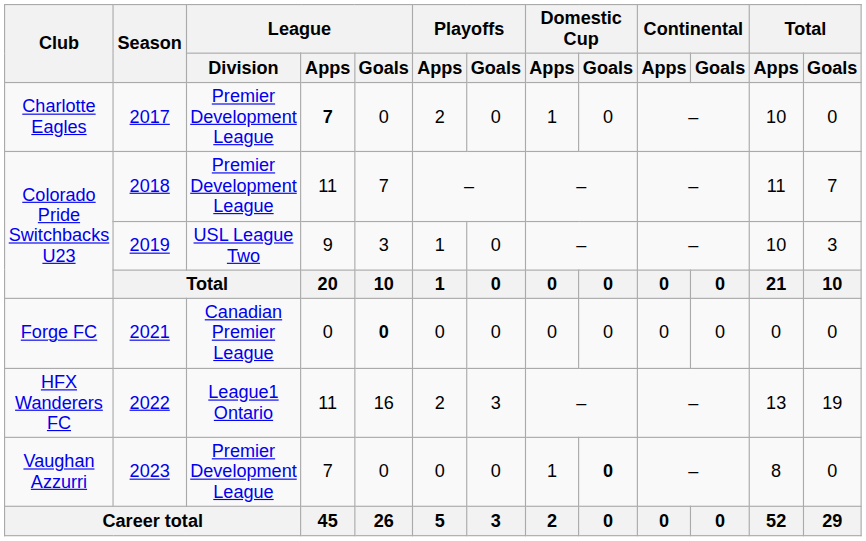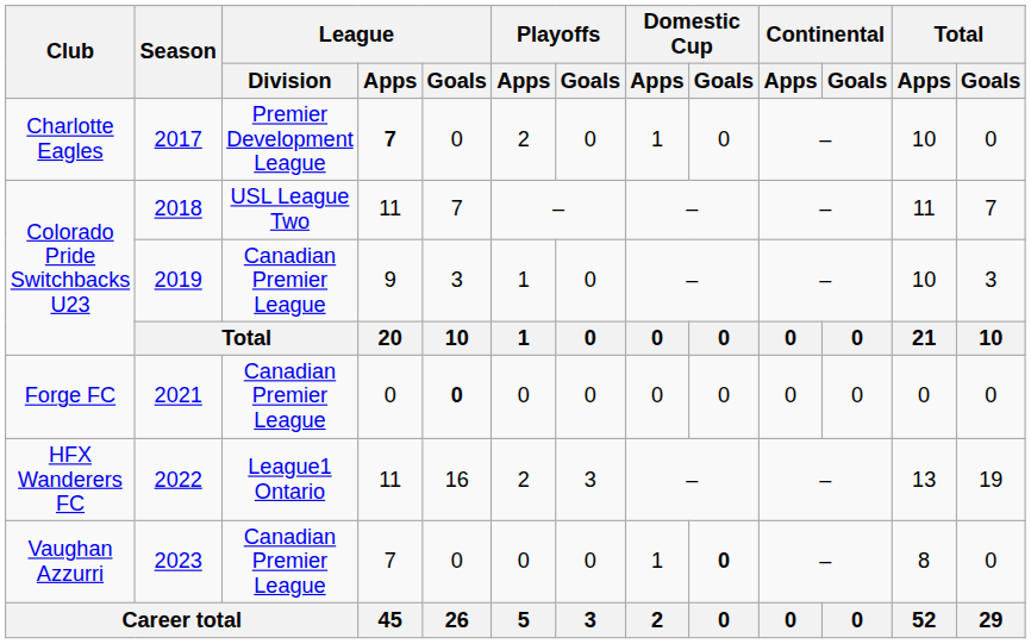2018 | League / Division: Premier Development League -> USL League Two
2019 | League / Division: USL League Two -> Canadian Premier League
2023 | League / Division: Premier Development League -> Canadian Premier League
